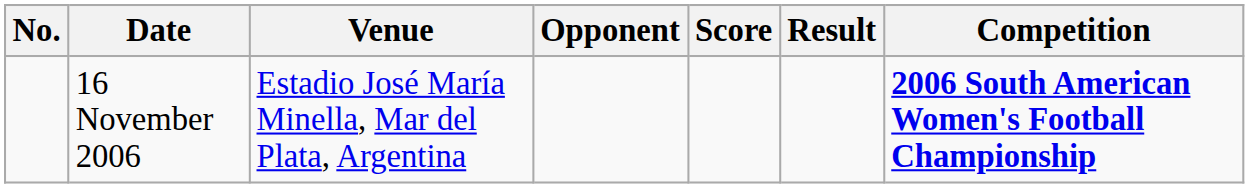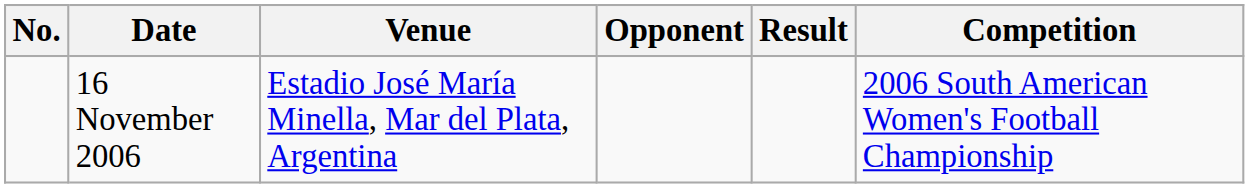- column: Score
16 November 2006 | Competition: bold -> normal
